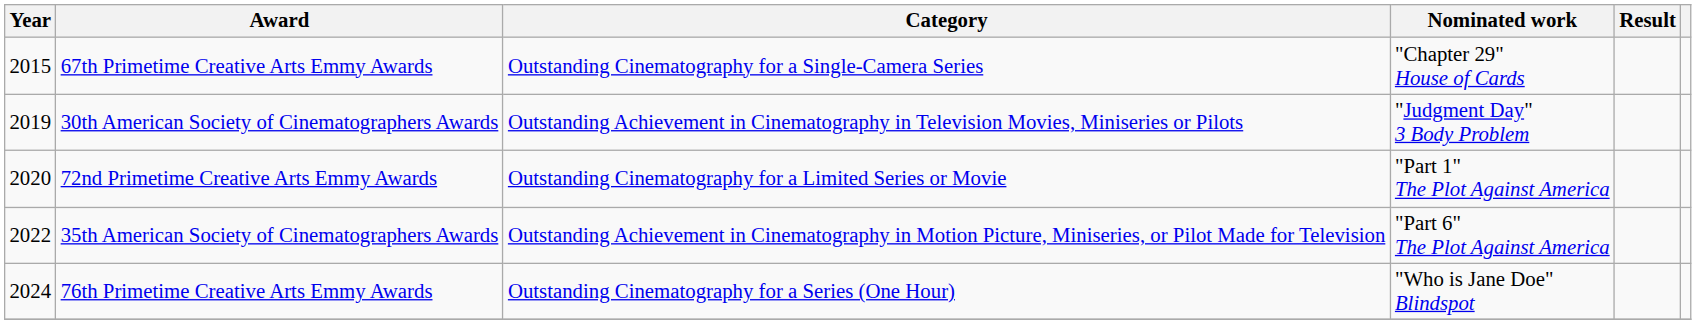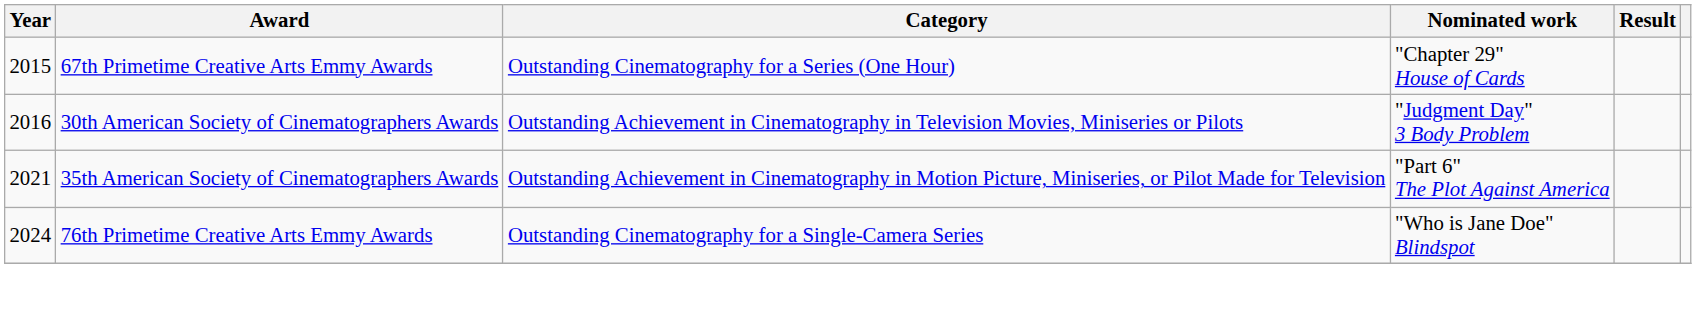67th Primetime Creative Arts Emmy Awards | Category: Outstanding Cinematography for a Single-Camera Series -> Outstanding Cinematography for a Series (One Hour)
30th American Society of Cinematographers Awards | Year: 2019 -> 2016
- row: 2020 | 72nd Primetime Creative Arts Emmy Awards | Outstanding Cinematography for a Limited Series or Movie | "Part 1" The Plot Against America
35th American Society of Cinematographers Awards | Year: 2022 -> 2021
76th Primetime Creative Arts Emmy Awards | Category: Outstanding Cinematography for a Series (One Hour) -> Outstanding Cinematography for a Single-Camera Series
